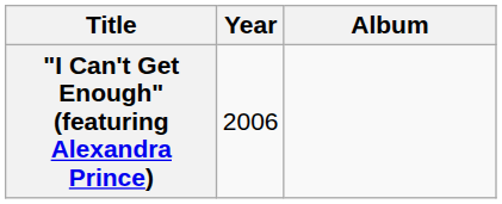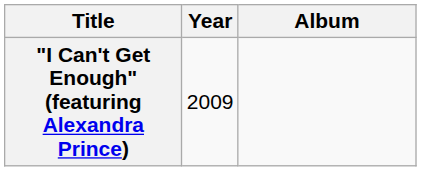"I Can't Get Enough" (featuring Alexandra Prince) | Year: 2006 -> 2009
